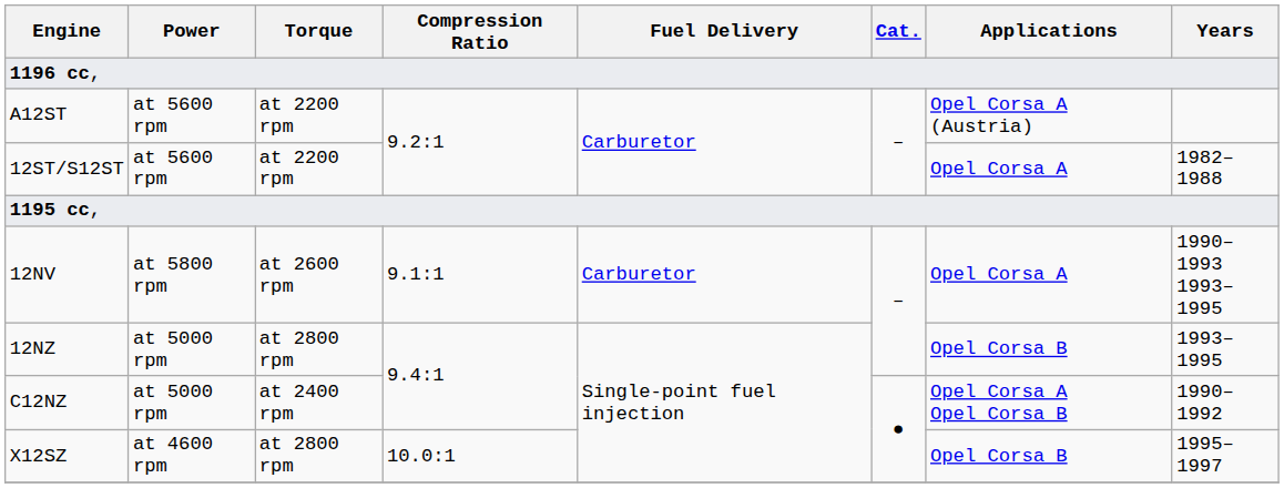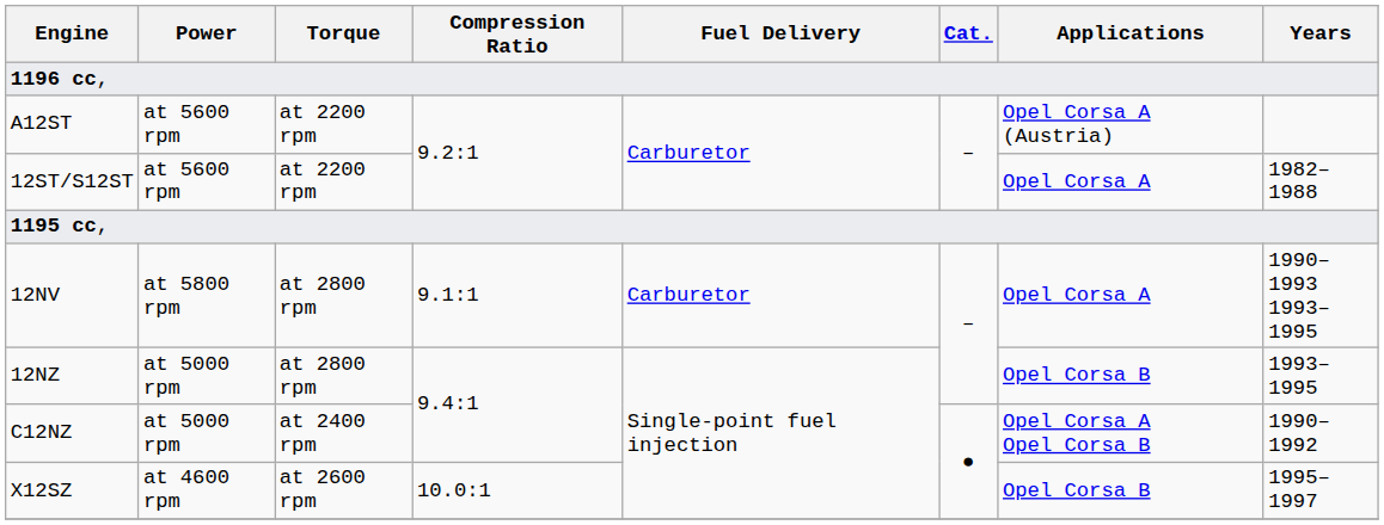12NV | Torque: at 2600 rpm -> at 2800 rpm
X12SZ | Torque: at 2800 rpm -> at 2600 rpm
